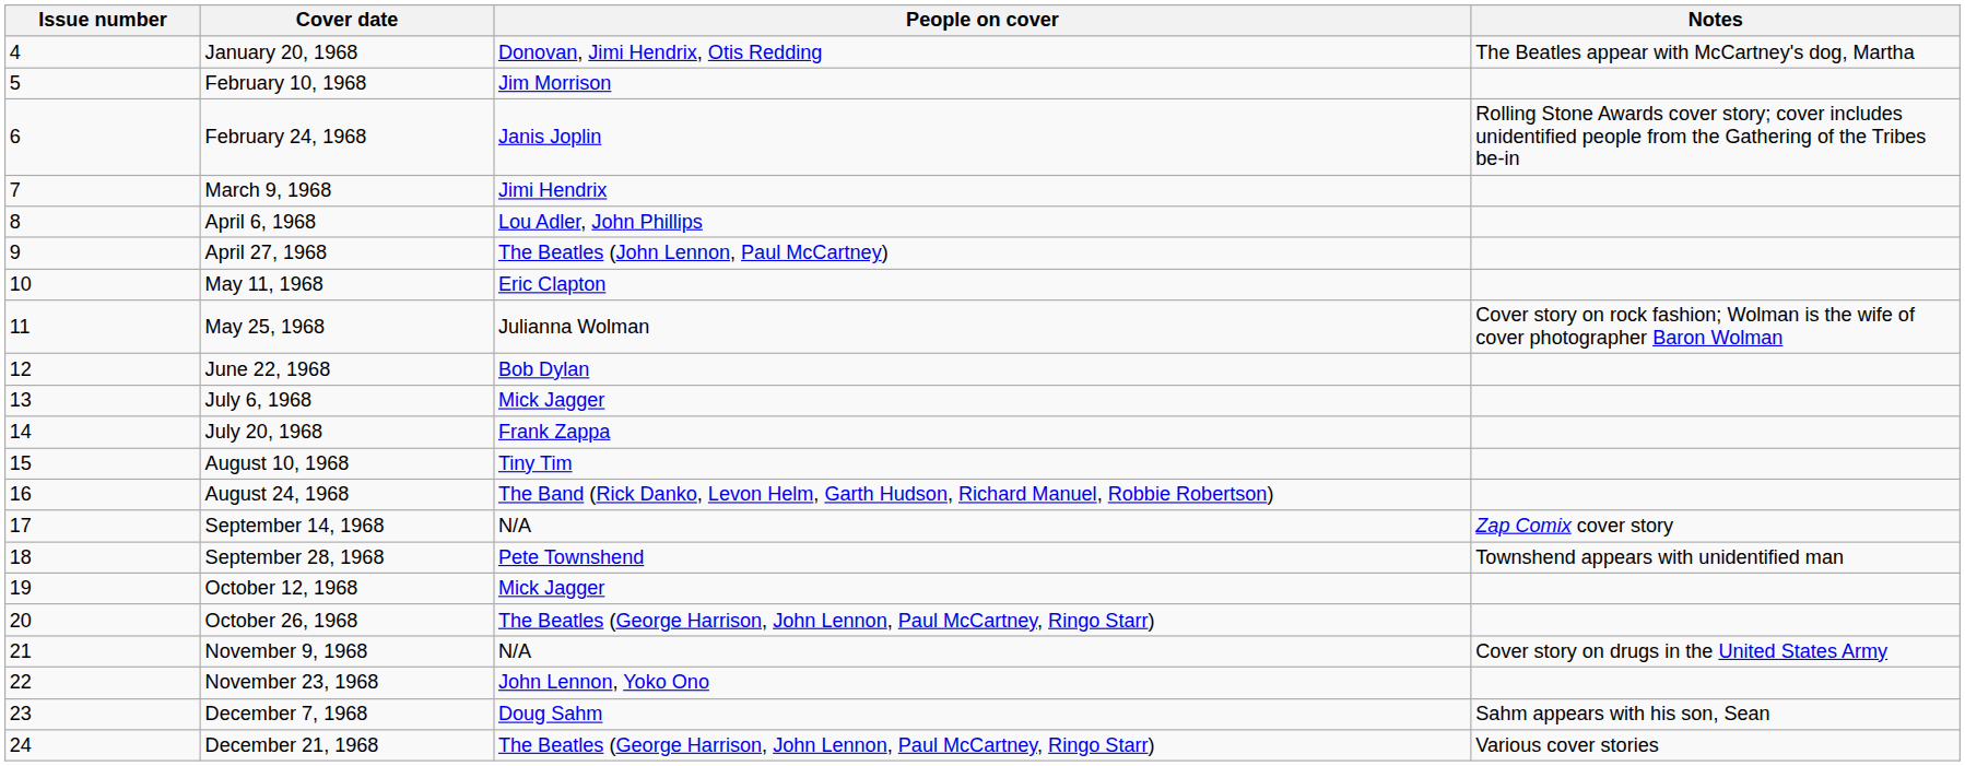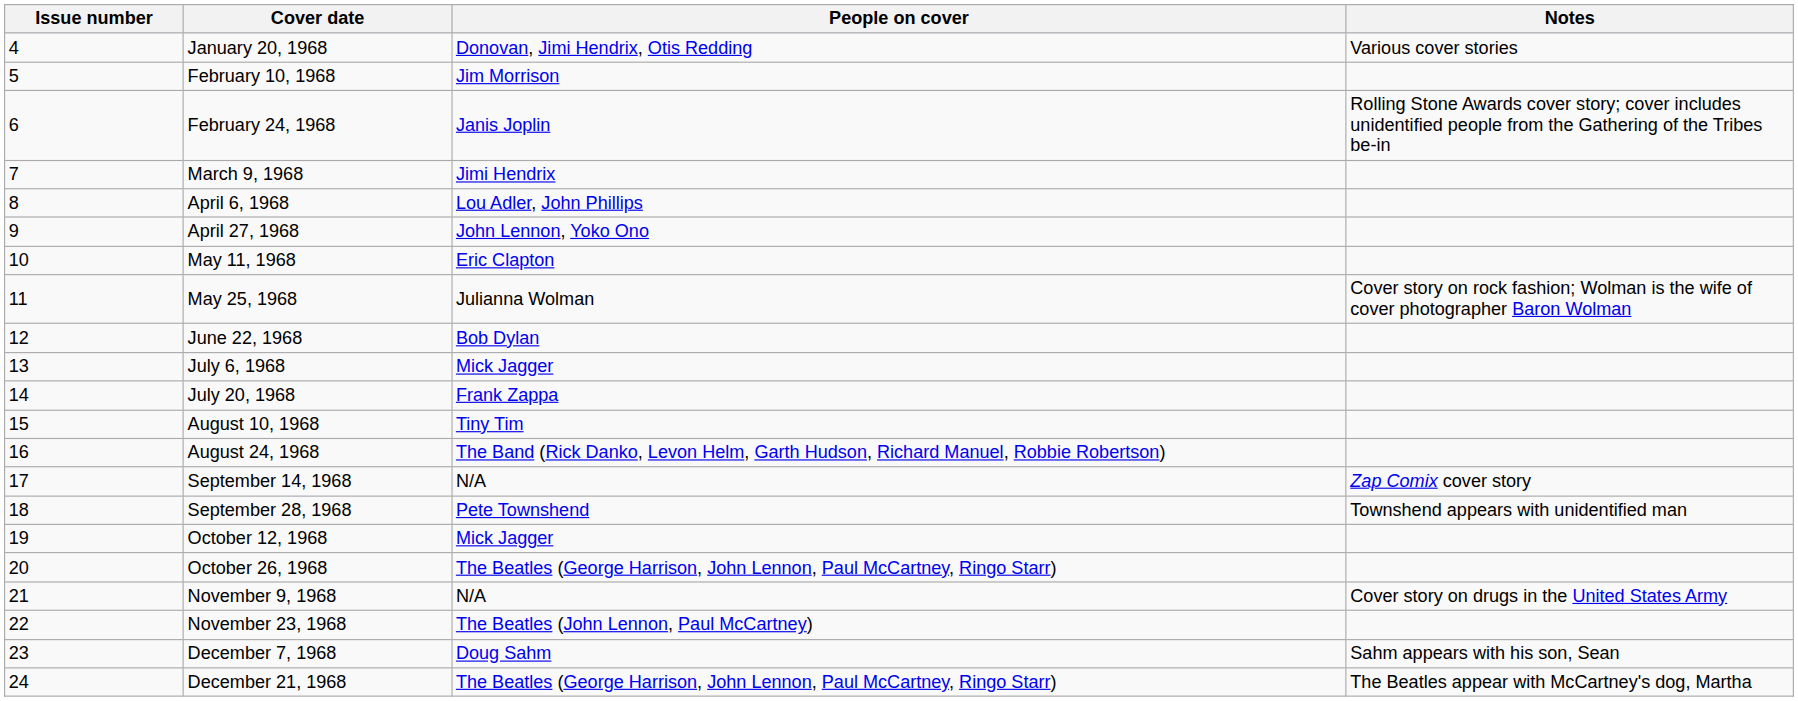January 20, 1968 | Notes: The Beatles appear with McCartney's dog, Martha -> Various cover stories
April 27, 1968 | People on cover: The Beatles (John Lennon, Paul McCartney) -> John Lennon, Yoko Ono
November 23, 1968 | People on cover: John Lennon, Yoko Ono -> The Beatles (John Lennon, Paul McCartney)
December 21, 1968 | Notes: Various cover stories -> The Beatles appear with McCartney's dog, Martha
